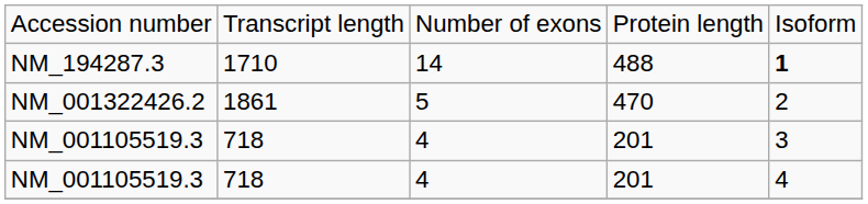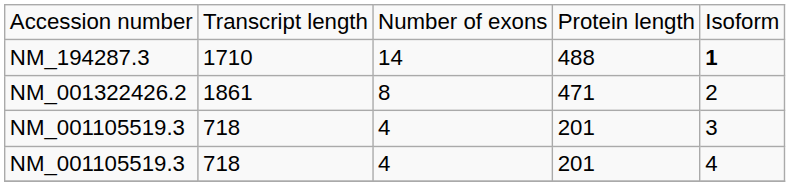NM_001322426.2 | column 3: 5 -> 8
NM_001322426.2 | column 4: 470 -> 471
